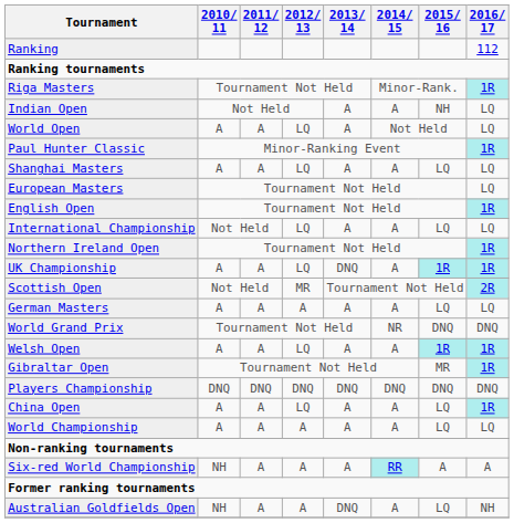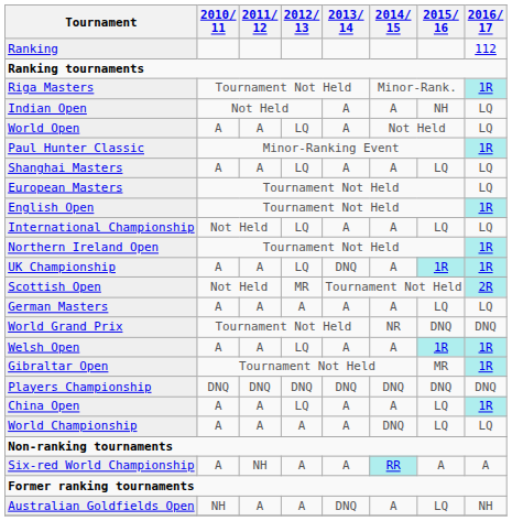World Championship | 2014/ 15: A -> DNQ
Six-red World Championship | 2010/ 11: NH -> A
Six-red World Championship | 2011/ 12: A -> NH
